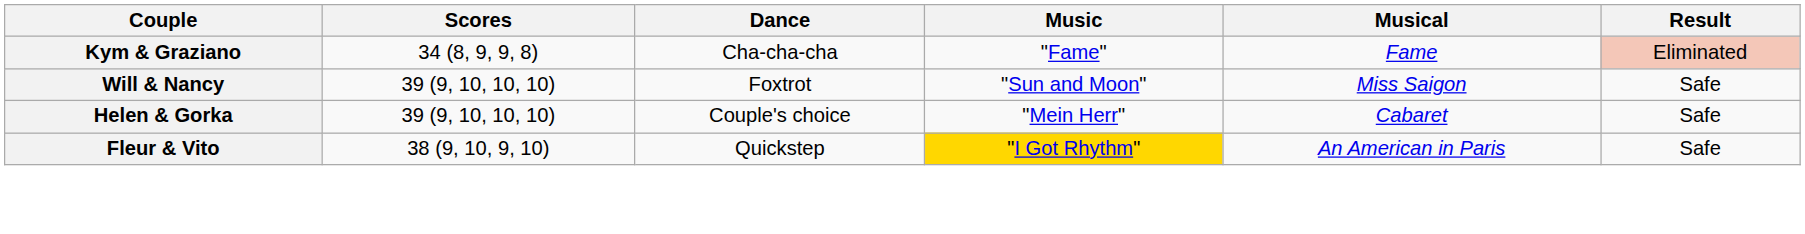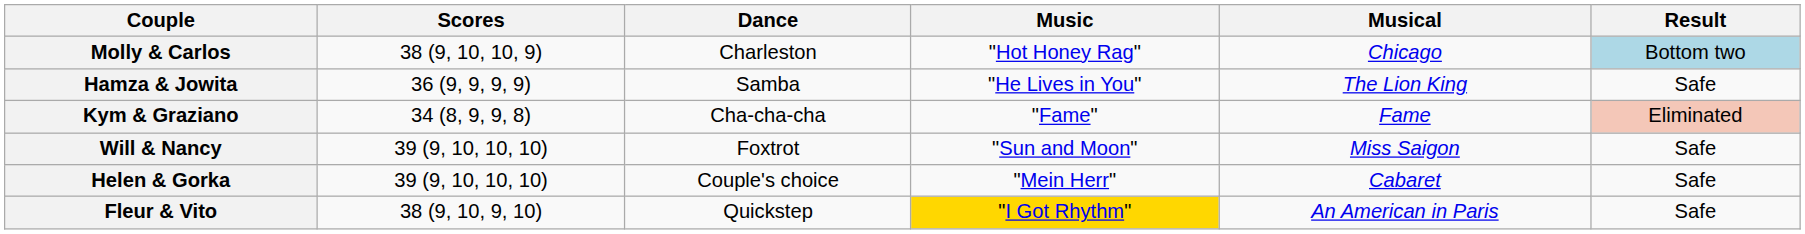+ row: Molly & Carlos | 38 (9, 10, 10, 9) | Charleston | "Hot Honey Rag" | Chicago | Bottom two
+ row: Hamza & Jowita | 36 (9, 9, 9, 9) | Samba | "He Lives in You" | The Lion King | Safe
